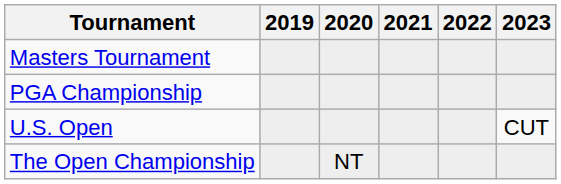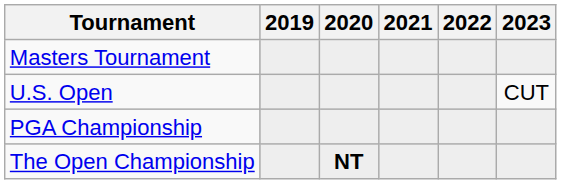rows swapped: PGA Championship <-> U.S. Open
The Open Championship | 2020: normal -> bold
